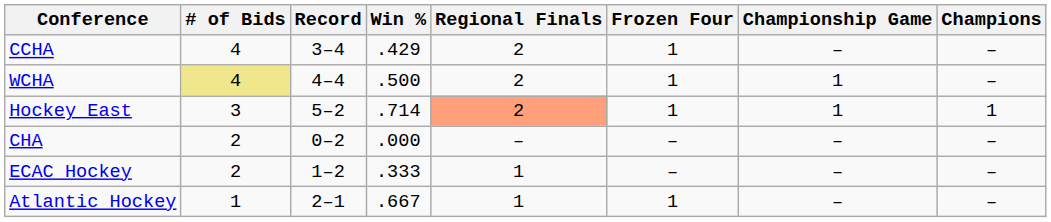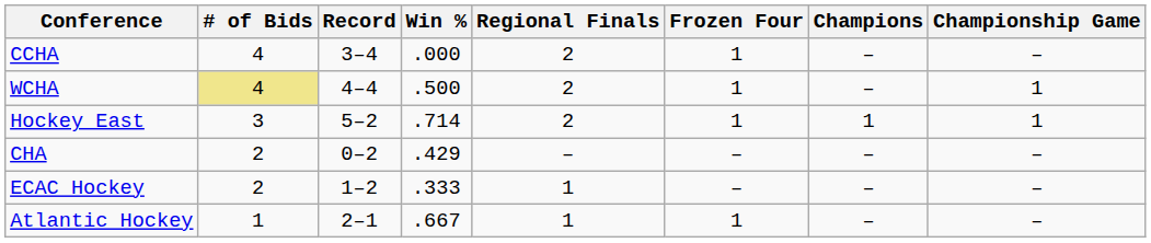columns swapped: Championship Game <-> Champions
CCHA | Win %: .429 -> .000
Hockey East | Regional Finals: lightsalmon background -> no background
CHA | Win %: .000 -> .429
